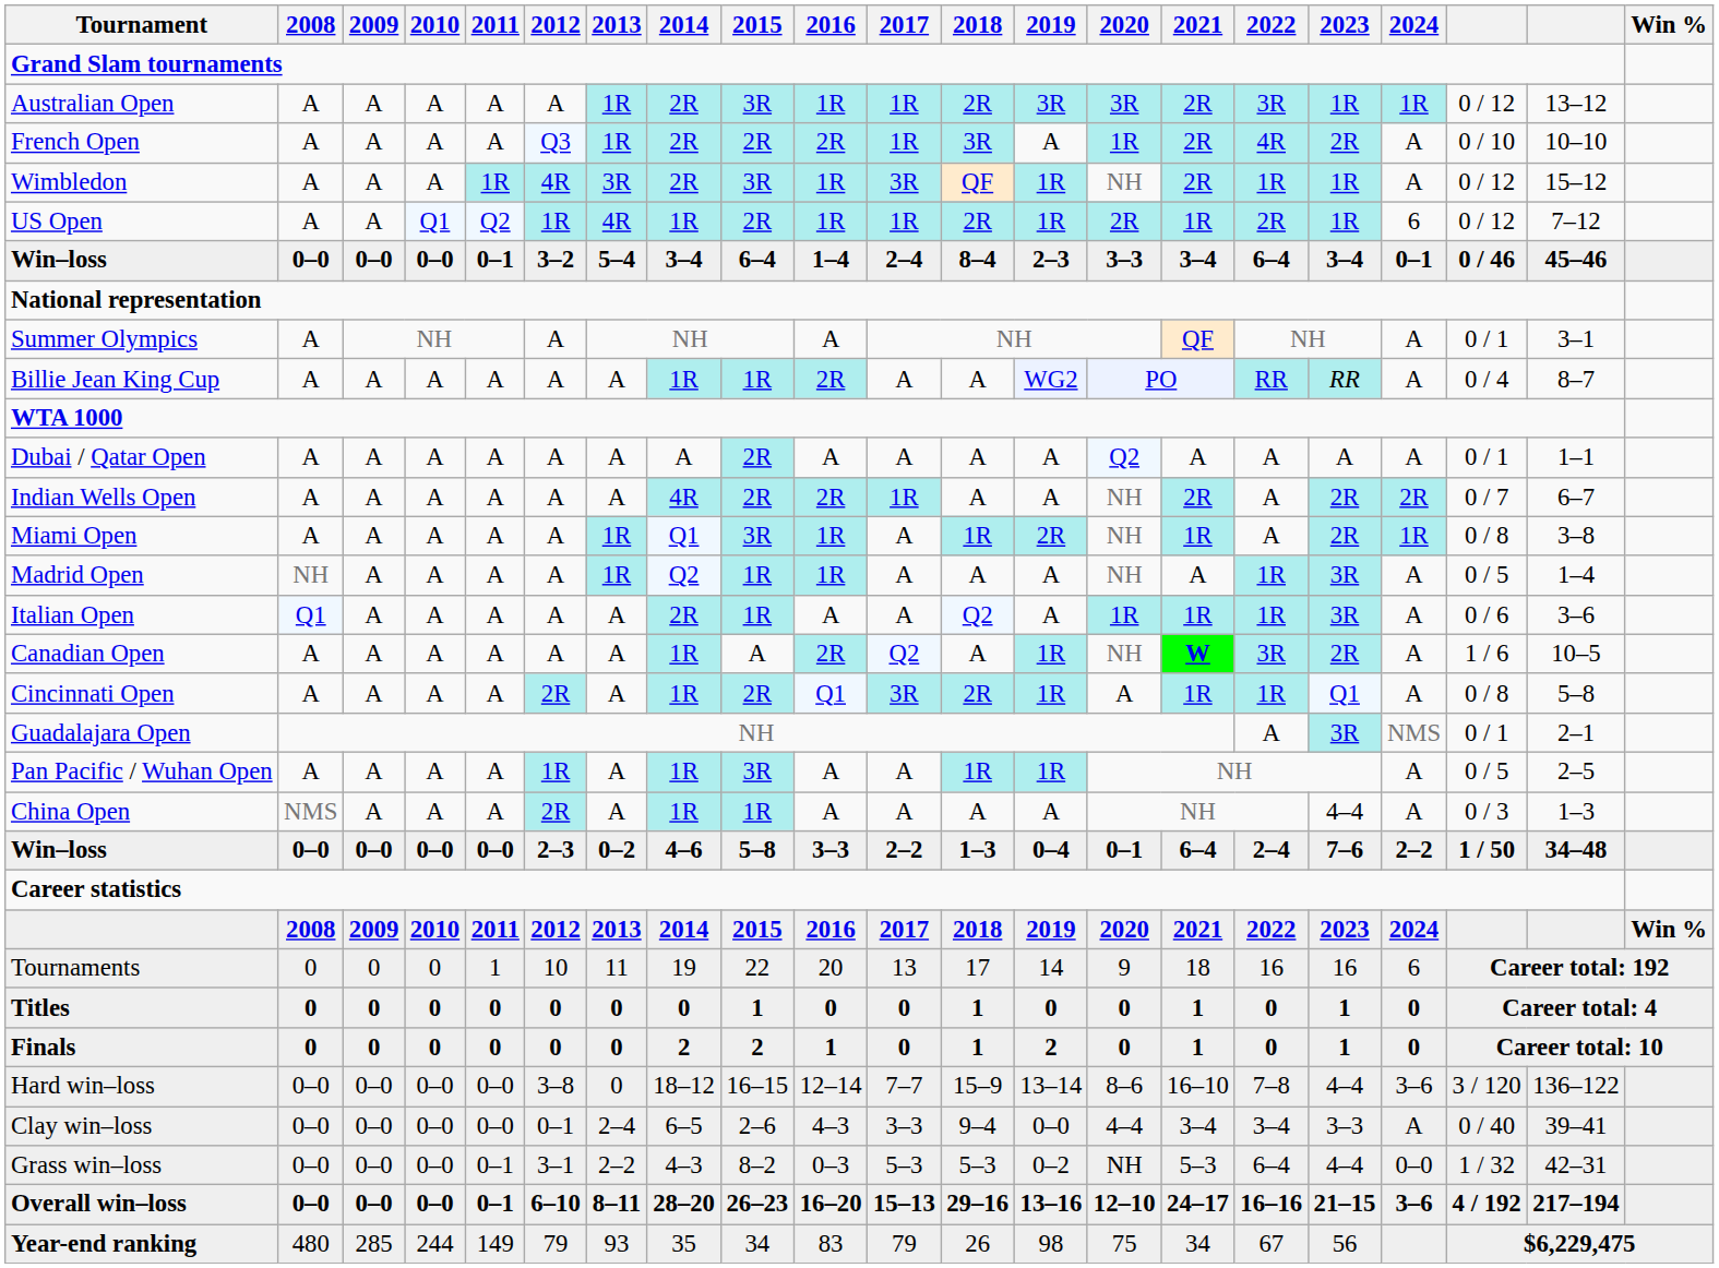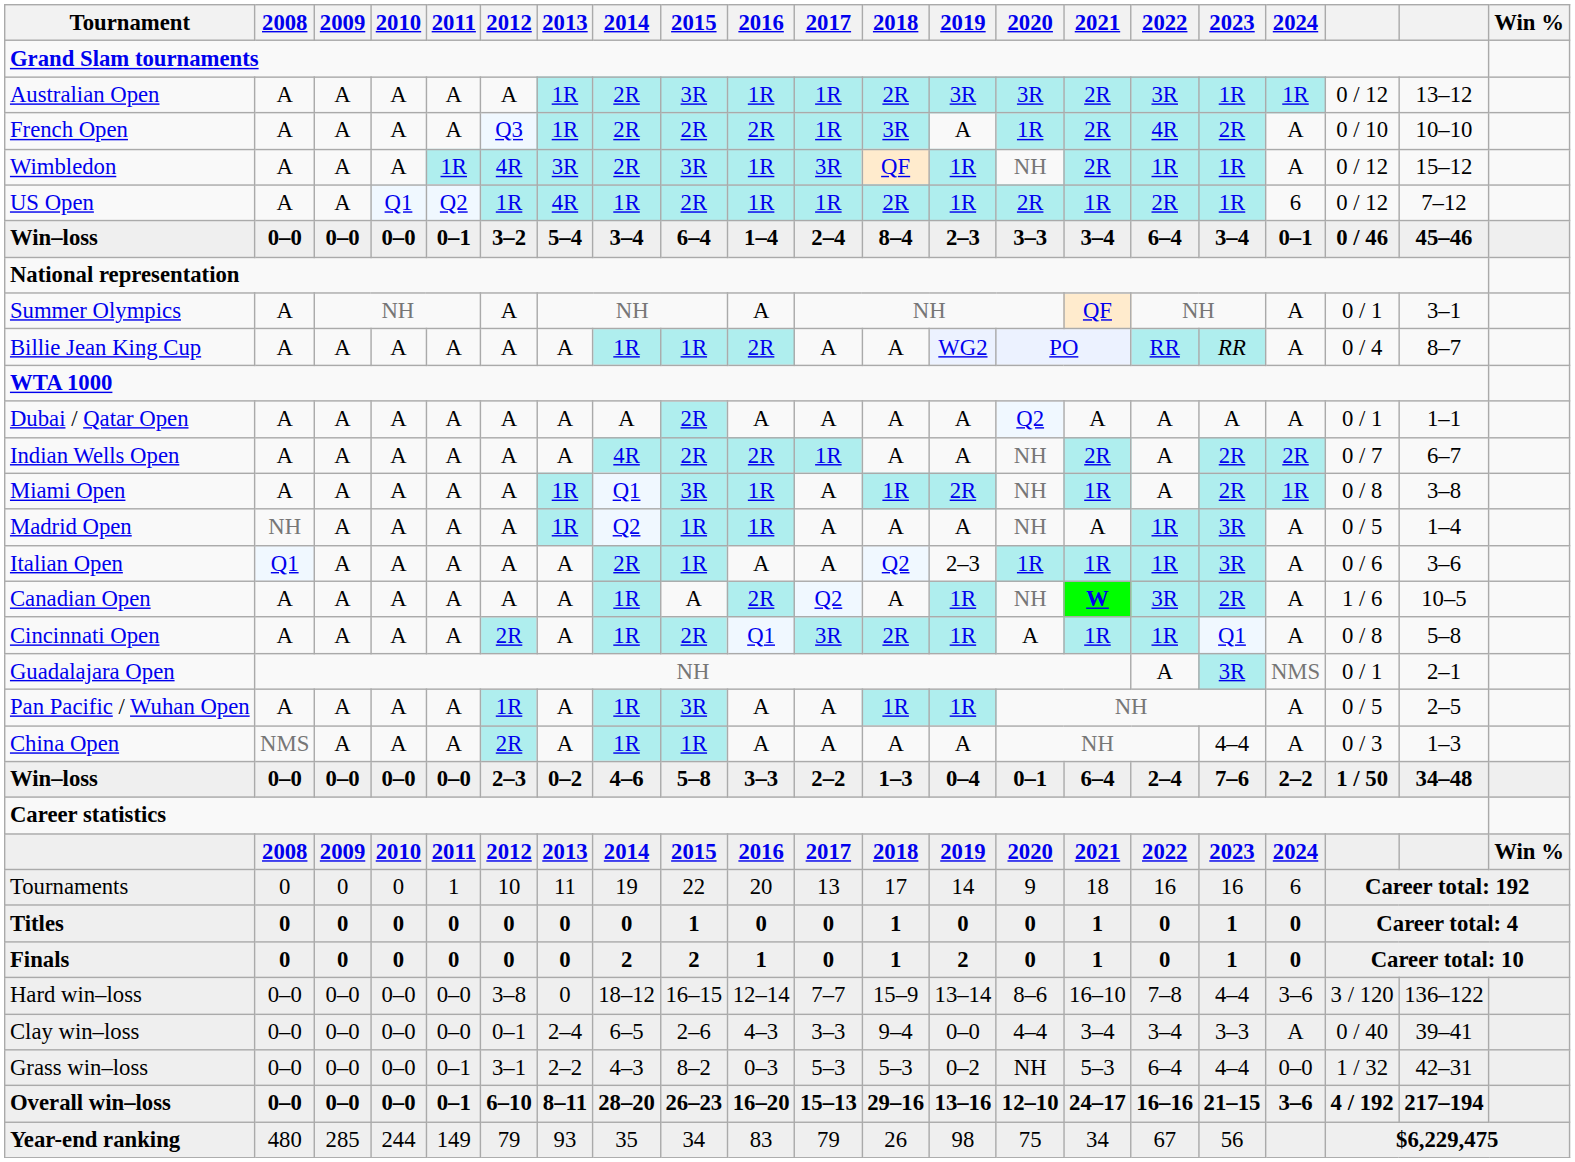Italian Open | 2019: A -> 2–3
